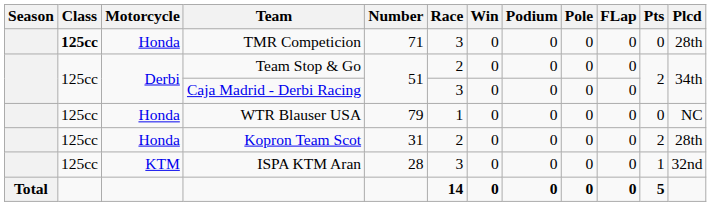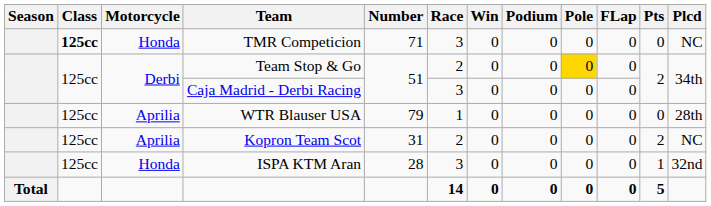TMR Competicion | Plcd: 28th -> NC
Team Stop & Go | Pole: no background -> gold background
WTR Blauser USA | Motorcycle: Honda -> Aprilia
WTR Blauser USA | Plcd: NC -> 28th
Kopron Team Scot | Motorcycle: Honda -> Aprilia
Kopron Team Scot | Plcd: 28th -> NC
ISPA KTM Aran | Motorcycle: KTM -> Honda
